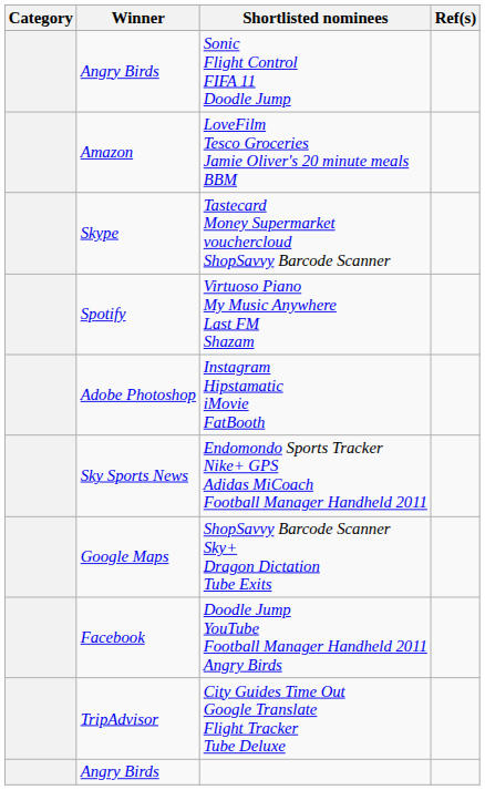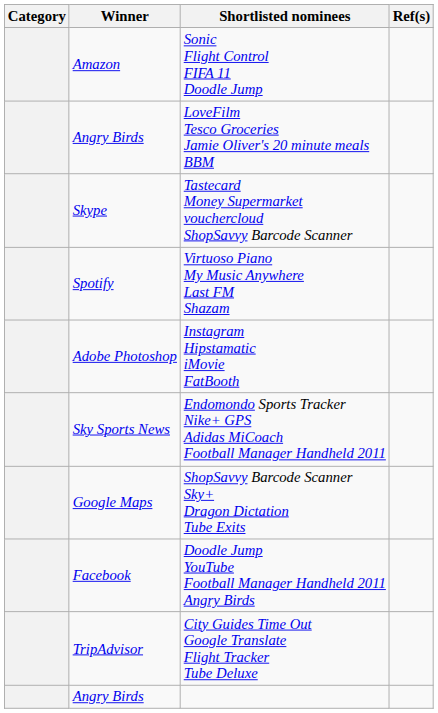Sonic Flight Control FIFA 11 Doodle Jump | Winner: Angry Birds -> Amazon
LoveFilm Tesco Groceries Jamie Oliver's 20 minute meals BBM | Winner: Amazon -> Angry Birds
